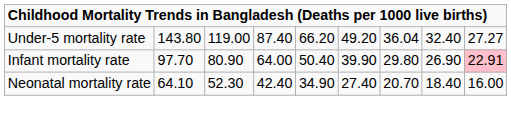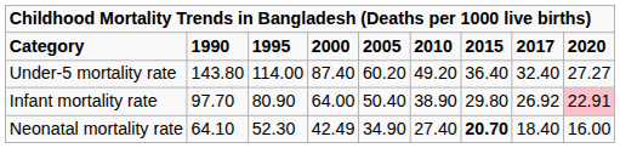+ row: Category | 1990 | 1995 | 2000 | 2005 | 2010 | 2015 | 2017 | 2020
Under-5 mortality rate | column 3: 119.00 -> 114.00
Under-5 mortality rate | column 5: 66.20 -> 60.20
Under-5 mortality rate | column 7: 36.04 -> 36.40
Infant mortality rate | column 6: 39.90 -> 38.90
Infant mortality rate | column 8: 26.90 -> 26.92
Neonatal mortality rate | column 4: 42.40 -> 42.49
Neonatal mortality rate | column 7: normal -> bold
